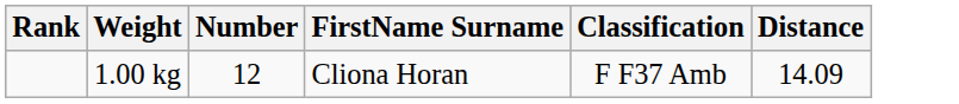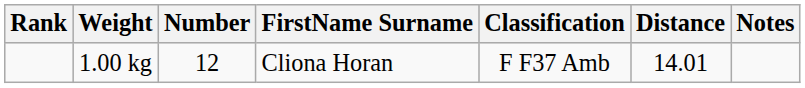+ column: Notes
1.00 kg | Distance: 14.09 -> 14.01
